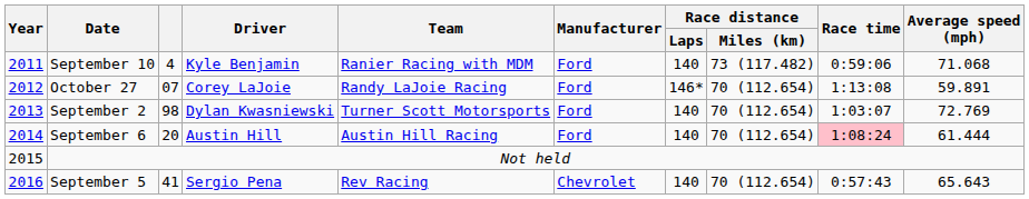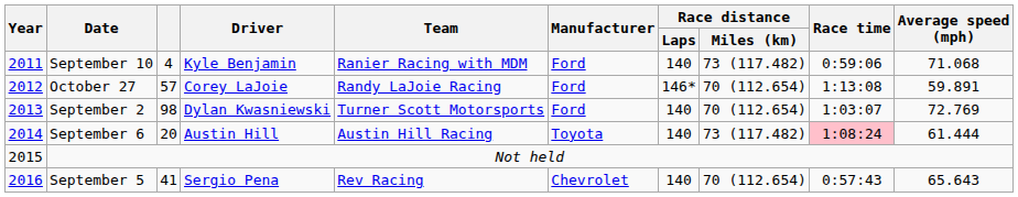October 27 | column 3: 07 -> 57
September 6 | Manufacturer: Ford -> Toyota
September 6 | Race distance / Miles (km): 70 (112.654) -> 73 (117.482)
